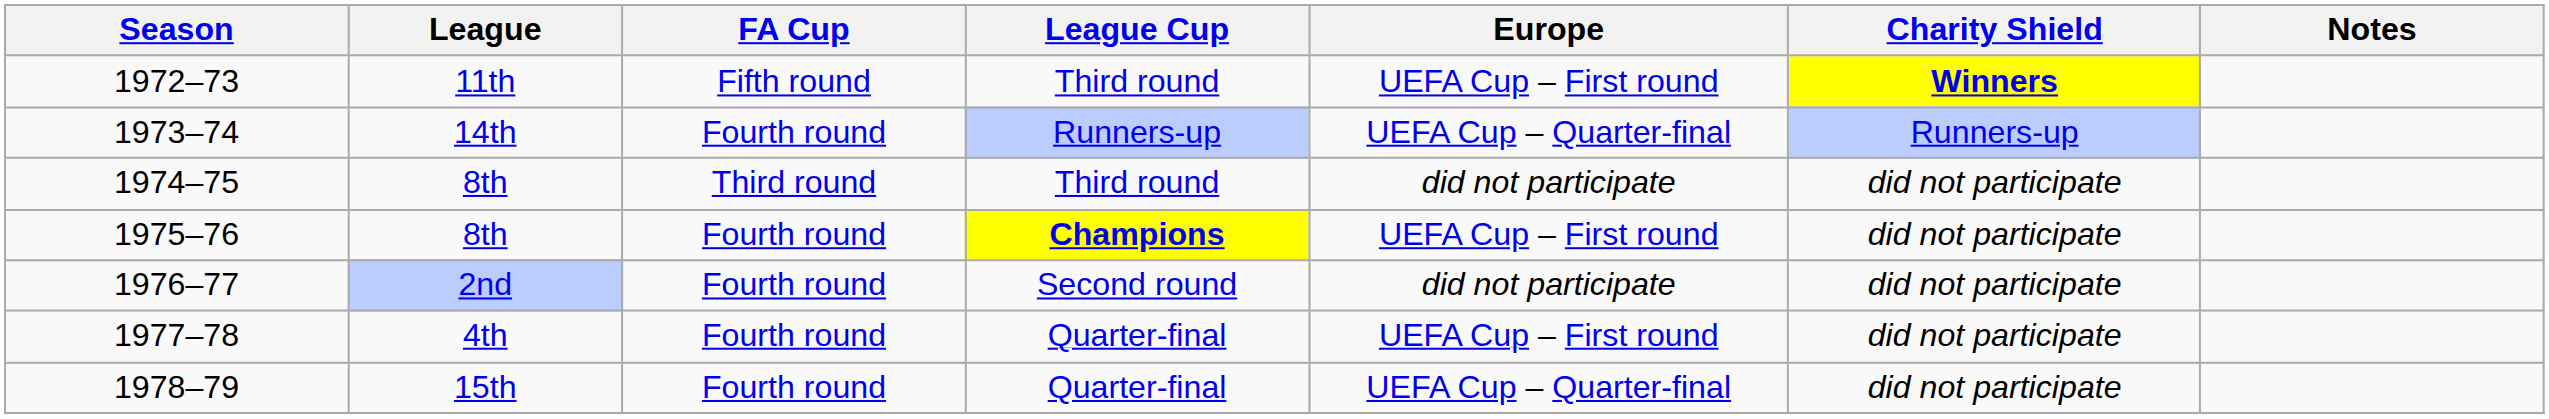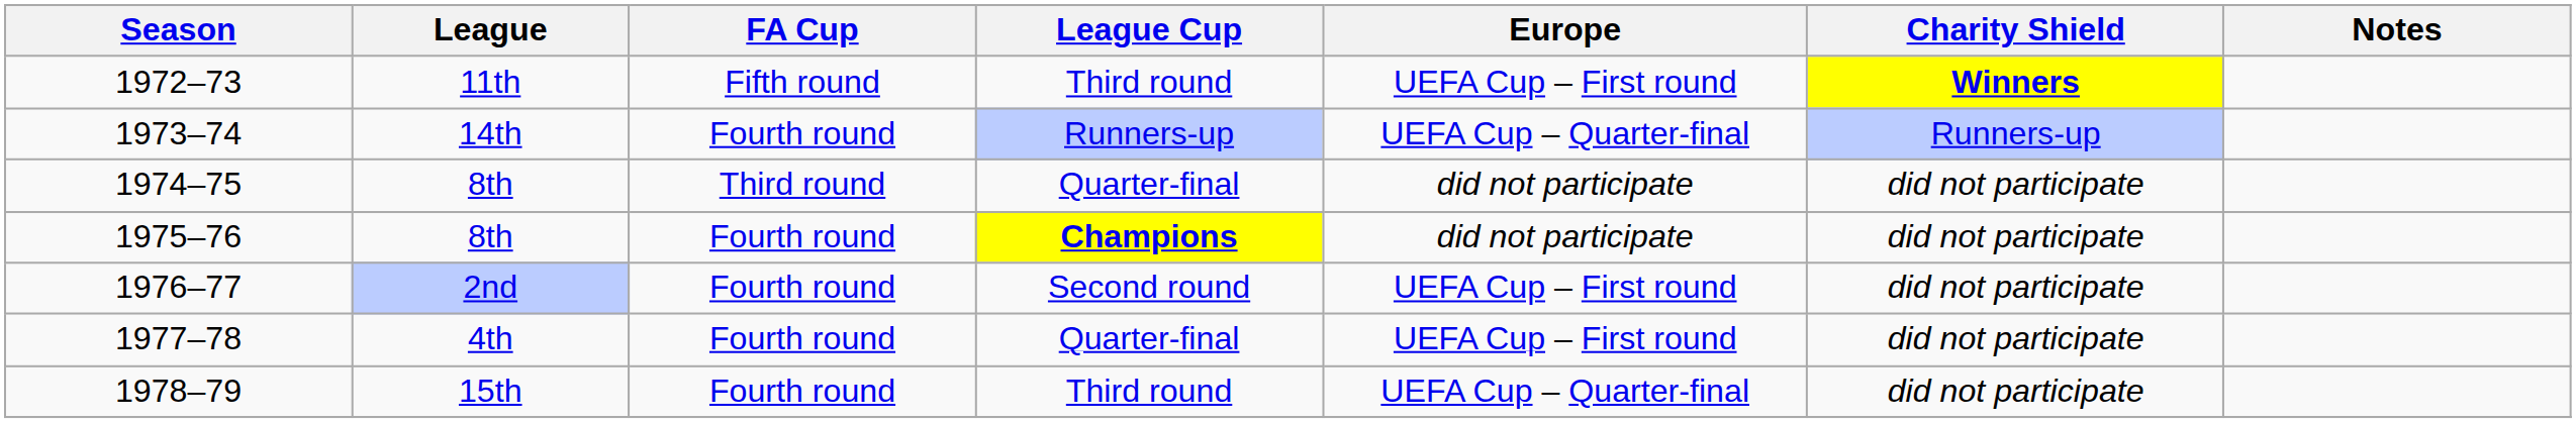1974–75 | League Cup: Third round -> Quarter-final
1975–76 | Europe: UEFA Cup – First round -> did not participate
1976–77 | Europe: did not participate -> UEFA Cup – First round
1978–79 | League Cup: Quarter-final -> Third round
